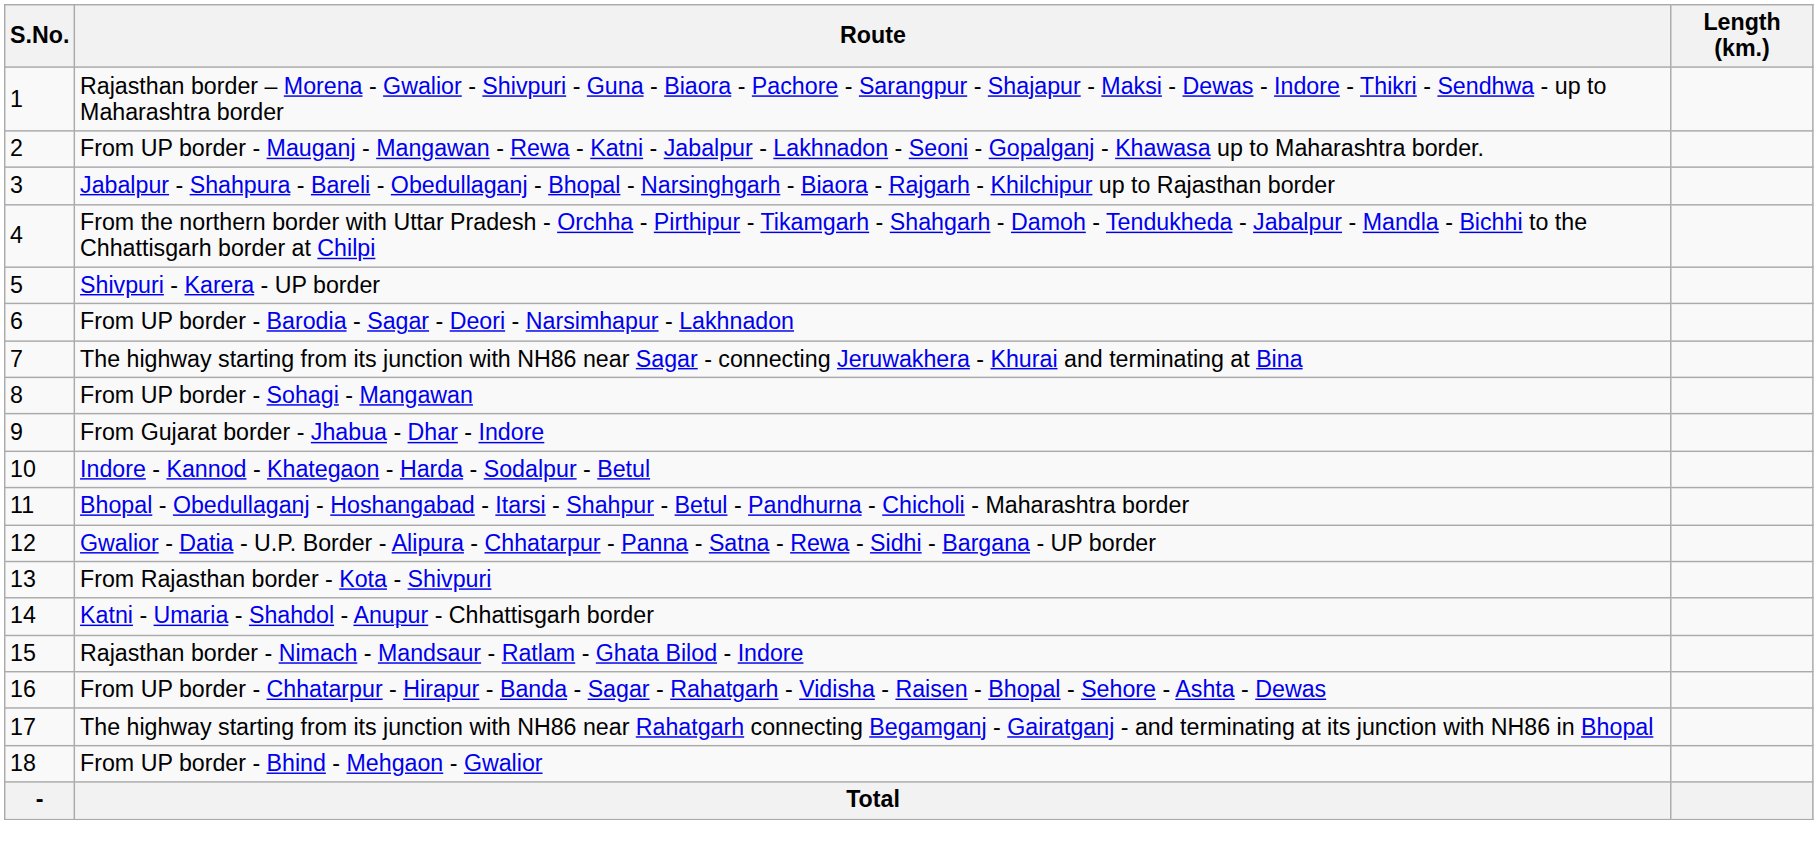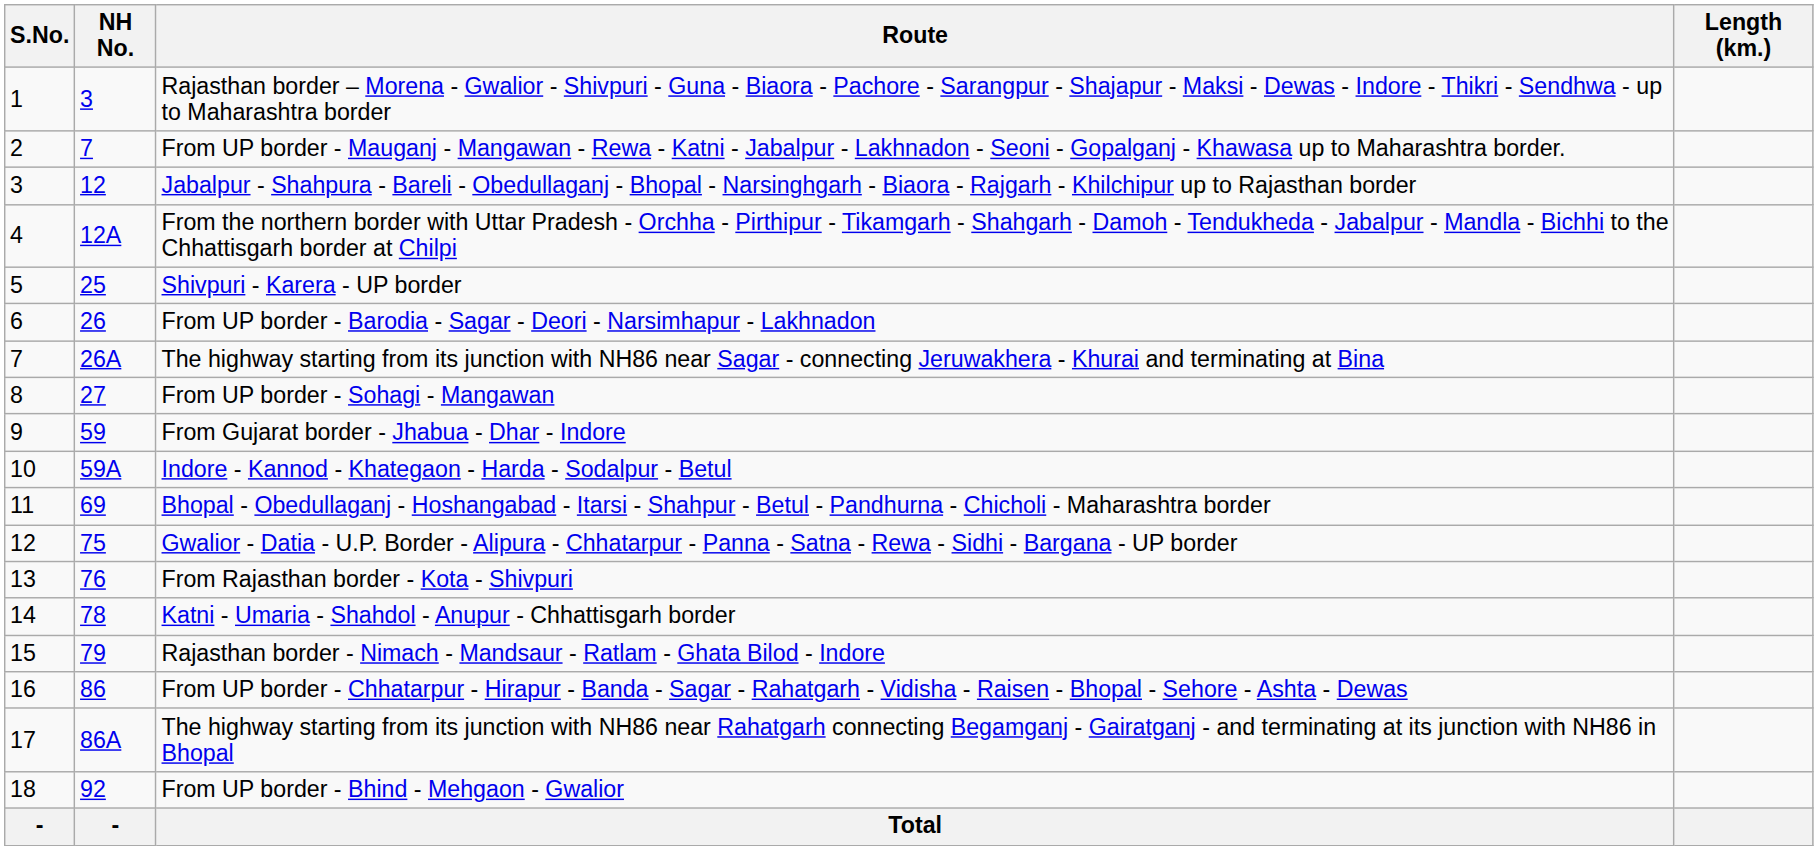+ column: NH No. | 3 | 7 | 12 | 12A | 25 | 26 | 26A | 27 | 59 | 59A | 69 | 75 | 76 | 78 | 79 | 86 | 86A | 92 | -
